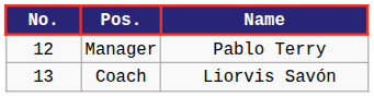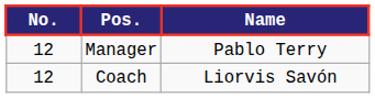Coach | No.: 13 -> 12
